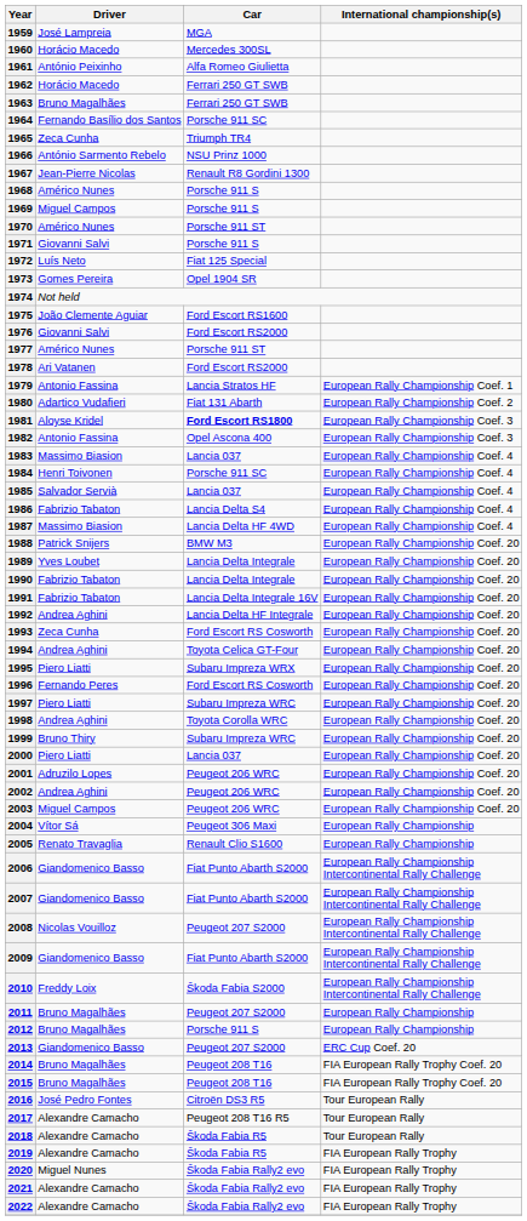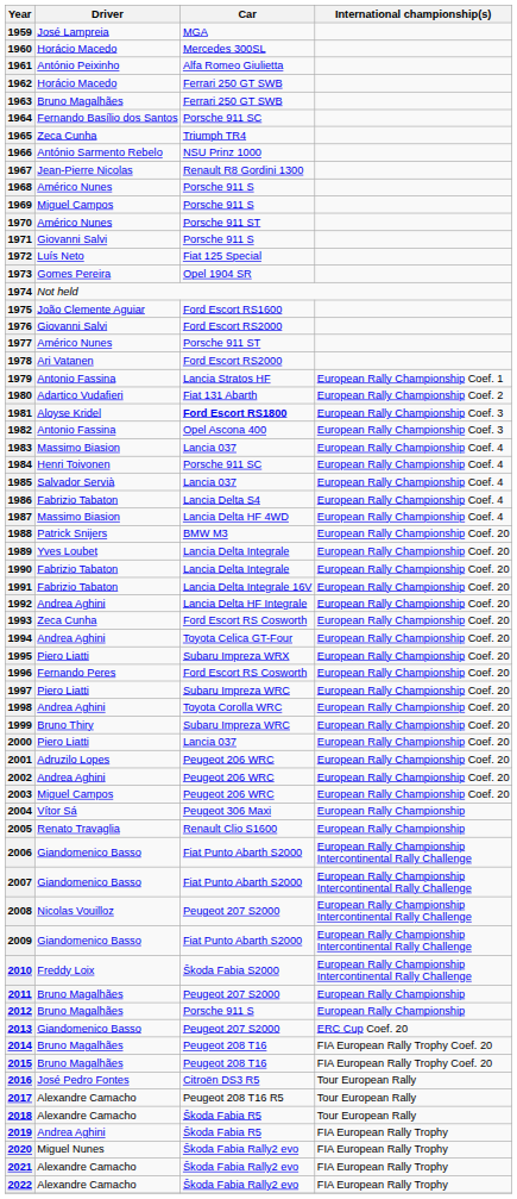2019 | Driver: Alexandre Camacho -> Andrea Aghini
